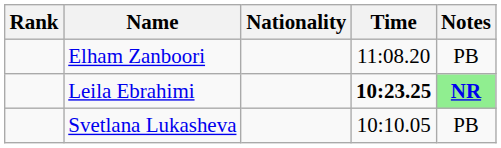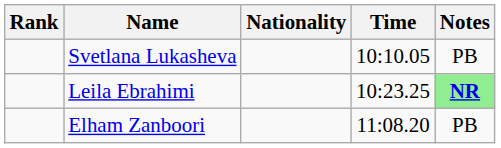rows swapped: Svetlana Lukasheva <-> Elham Zanboori
Leila Ebrahimi | Time: bold -> normal
